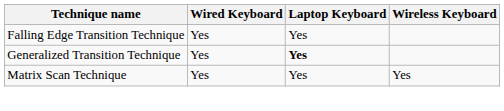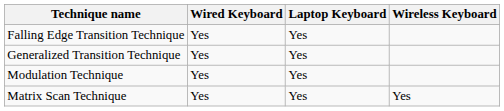Generalized Transition Technique | Laptop Keyboard: bold -> normal
+ row: Modulation Technique | Yes | Yes
